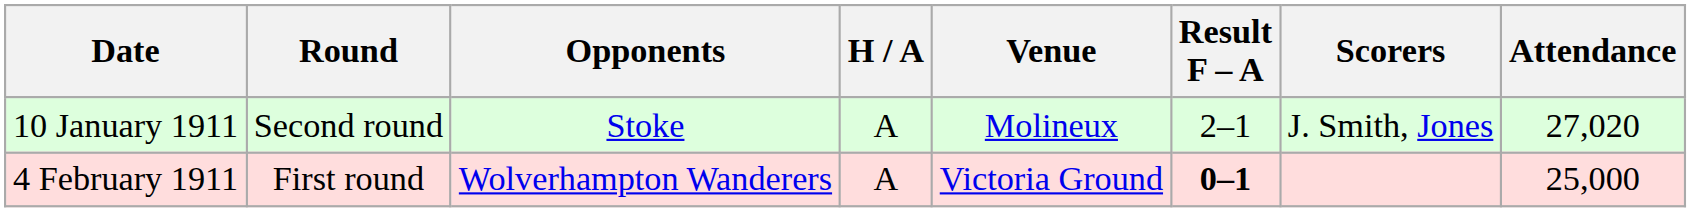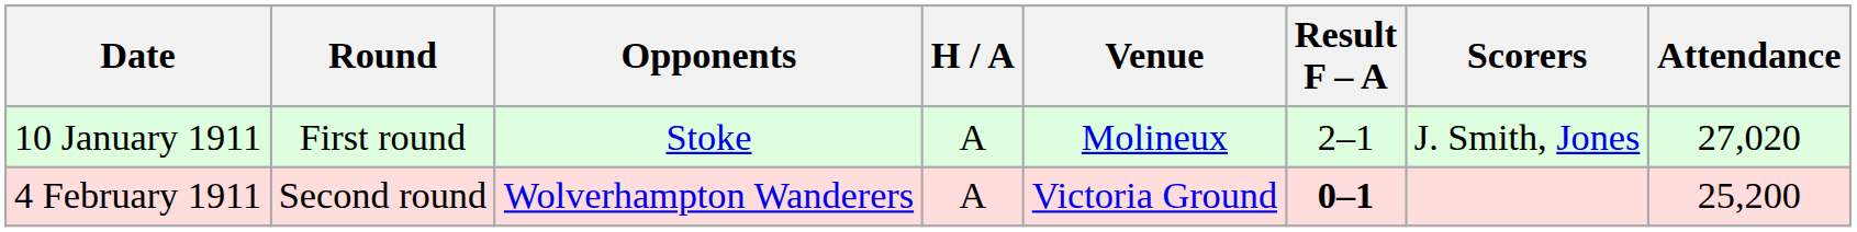10 January 1911 | Round: Second round -> First round
4 February 1911 | Round: First round -> Second round
4 February 1911 | Attendance: 25,000 -> 25,200
